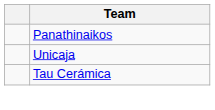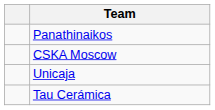+ row: CSKA Moscow
